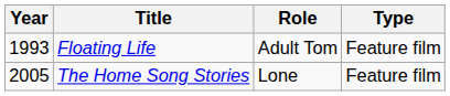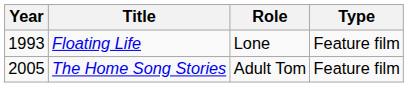Floating Life | Role: Adult Tom -> Lone
The Home Song Stories | Role: Lone -> Adult Tom
